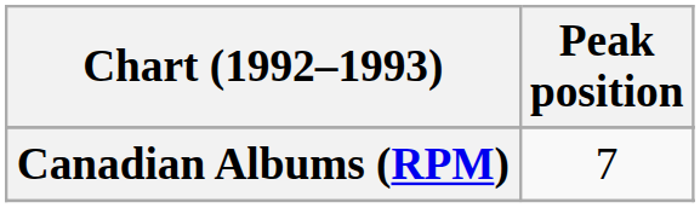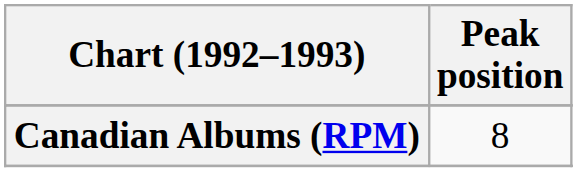Canadian Albums (RPM) | Peak position: 7 -> 8
